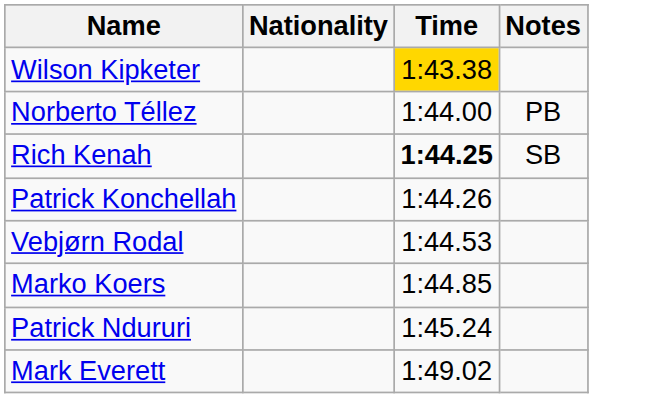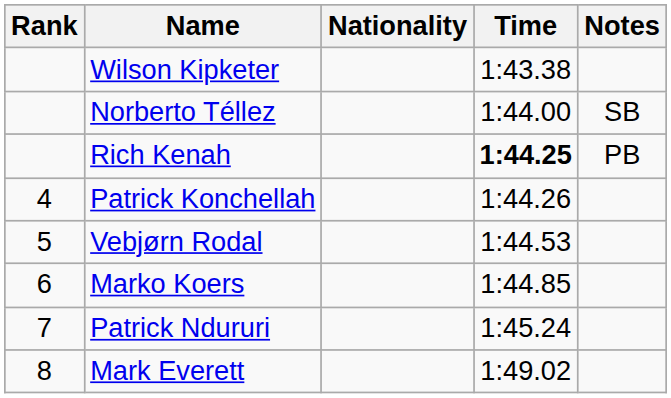+ column: Rank | 4 | 5 | 6 | 7 | 8
Wilson Kipketer | Time: gold background -> no background
Norberto Téllez | Notes: PB -> SB
Rich Kenah | Notes: SB -> PB
